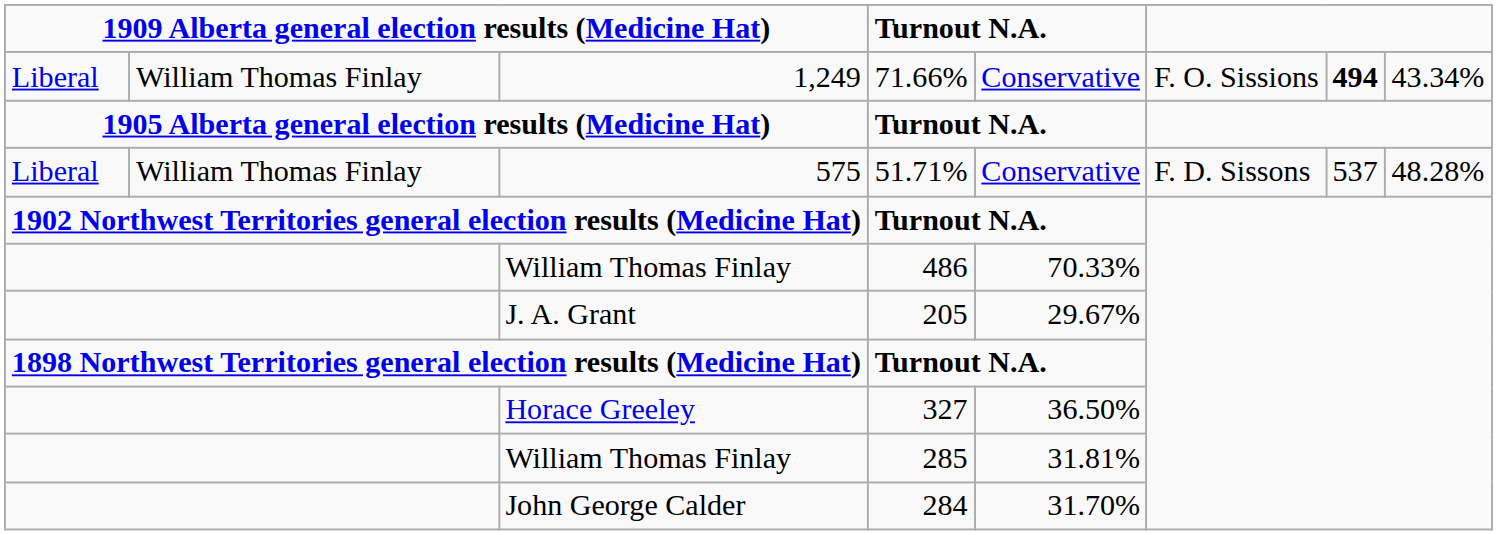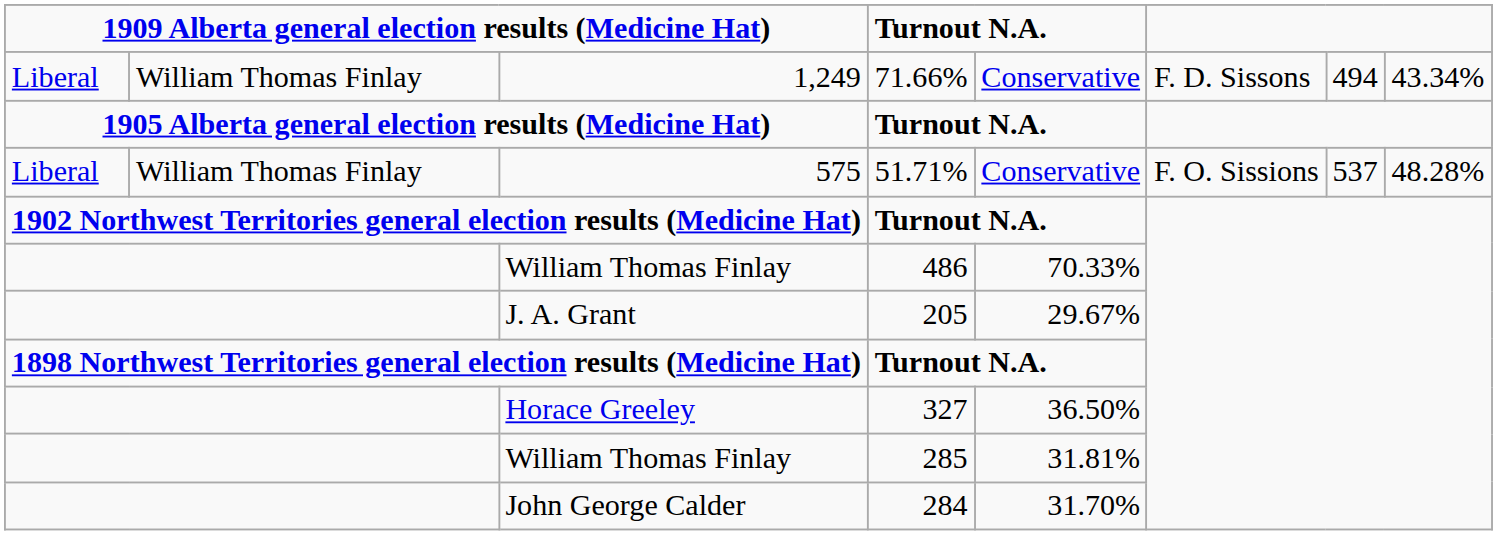1,249 | column 6: F. O. Sissions -> F. D. Sissons
1,249 | column 7: bold -> normal
575 | column 6: F. D. Sissons -> F. O. Sissions
